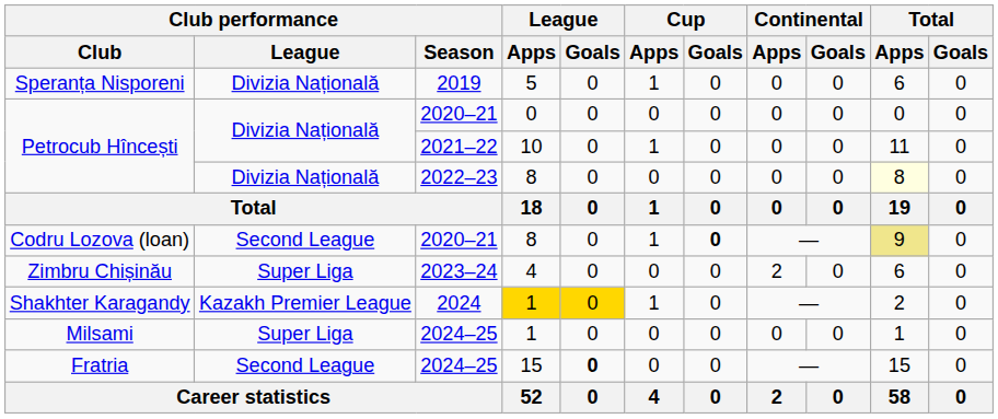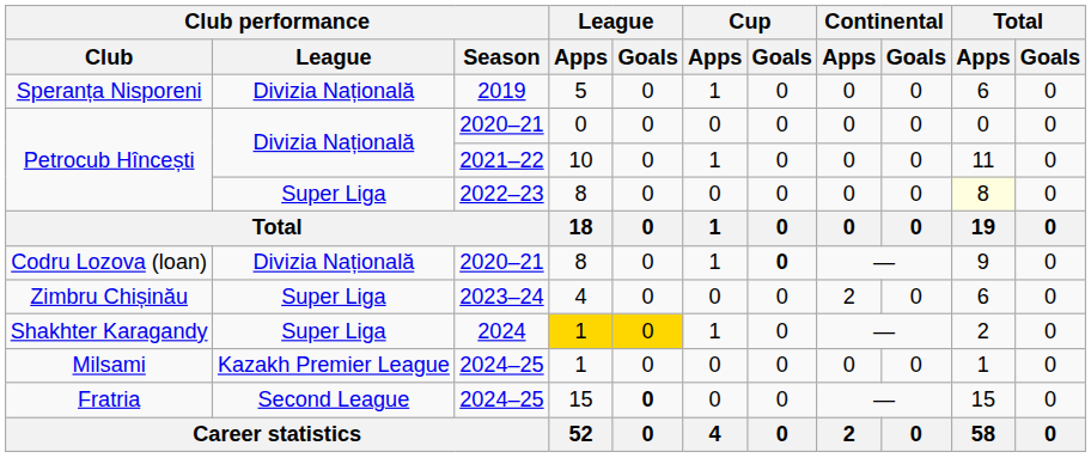Petrocub Hîncești / 2022–23 | Club performance / League: Divizia Națională -> Super Liga
Codru Lozova (loan) | Club performance / League: Second League -> Divizia Națională
Codru Lozova (loan) | Total / Apps: khaki background -> no background
Shakhter Karagandy | Club performance / League: Kazakh Premier League -> Super Liga
Milsami | Club performance / League: Super Liga -> Kazakh Premier League
